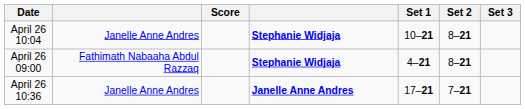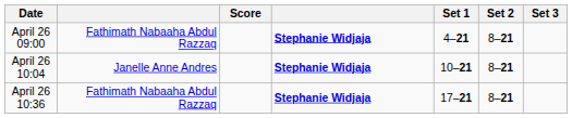rows swapped: April 26 09:00 <-> April 26 10:04
April 26 10:36 | column 2: Janelle Anne Andres -> Fathimath Nabaaha Abdul Razzaq
April 26 10:36 | column 4: Janelle Anne Andres -> Stephanie Widjaja
April 26 10:36 | Set 2: 7–21 -> 8–21
